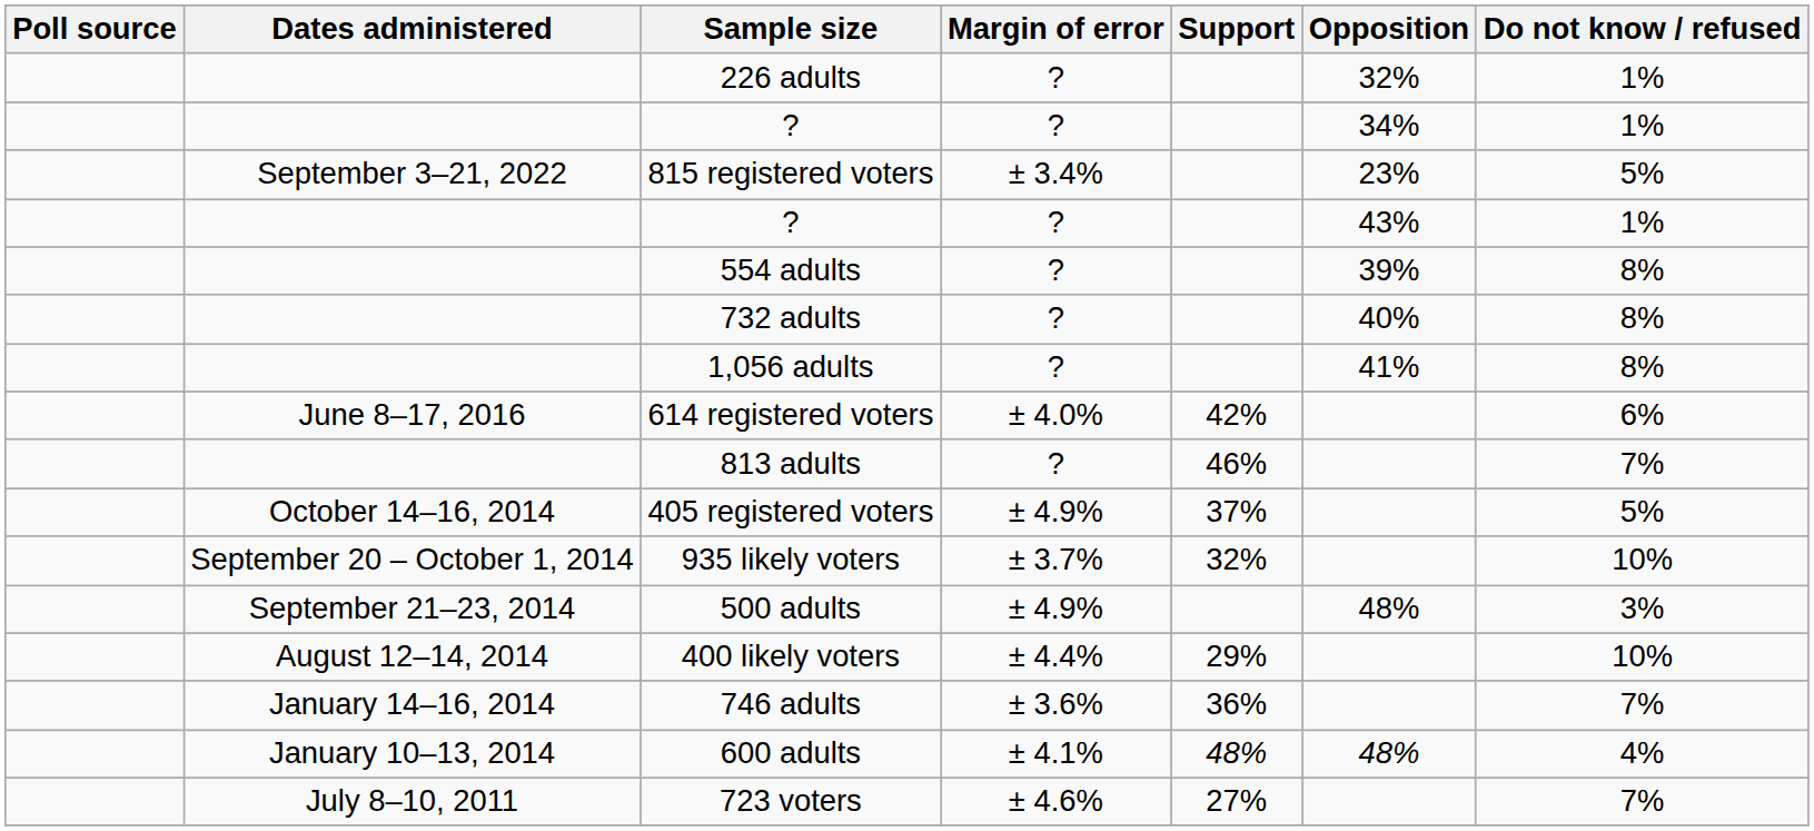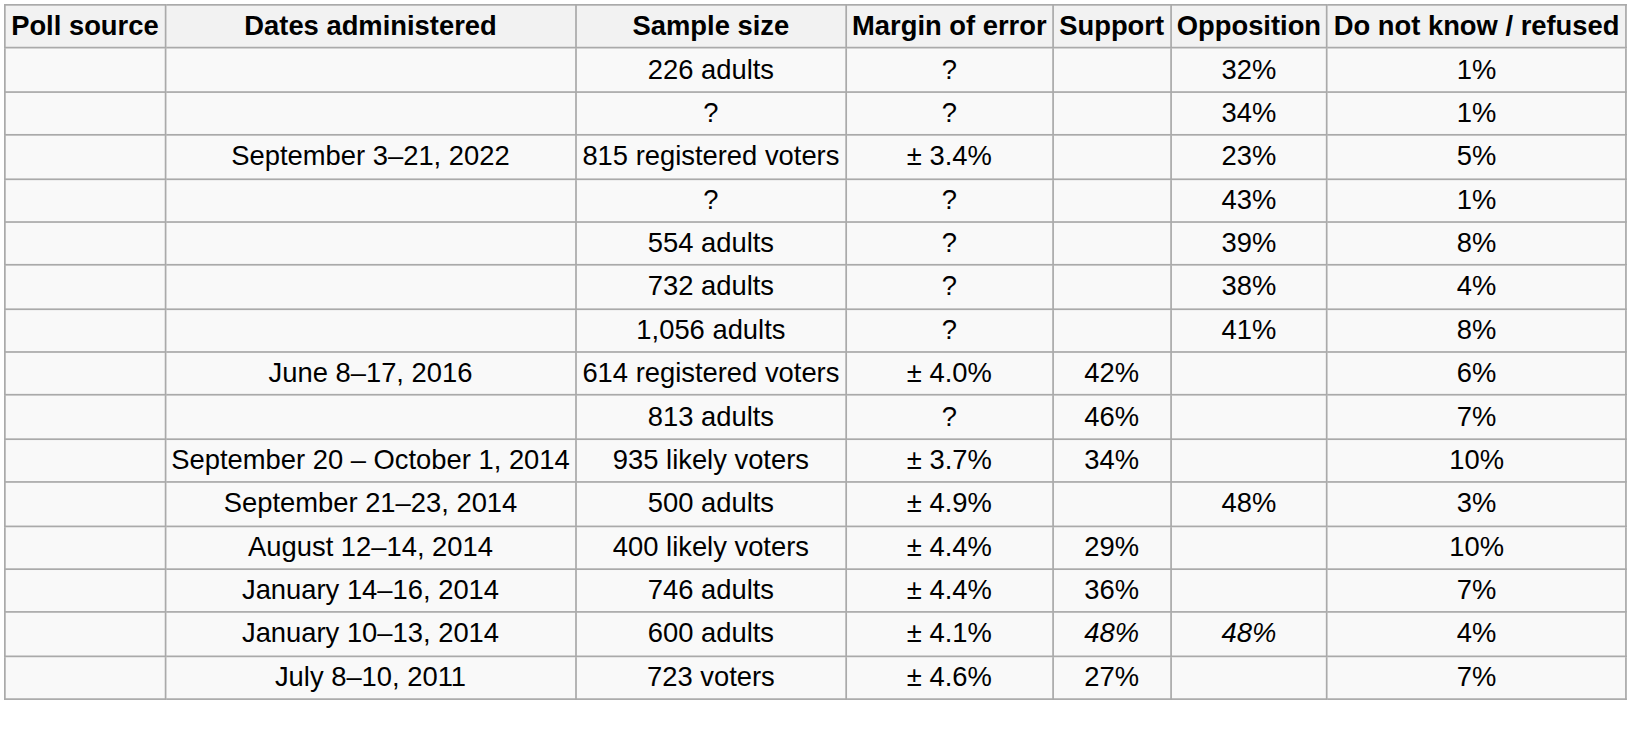732 adults | Opposition: 40% -> 38%
732 adults | Do not know / refused: 8% -> 4%
- row: October 14–16, 2014 | 405 registered voters | ± 4.9% | 37% | 5%
935 likely voters | Support: 32% -> 34%
746 adults | Margin of error: ± 3.6% -> ± 4.4%
